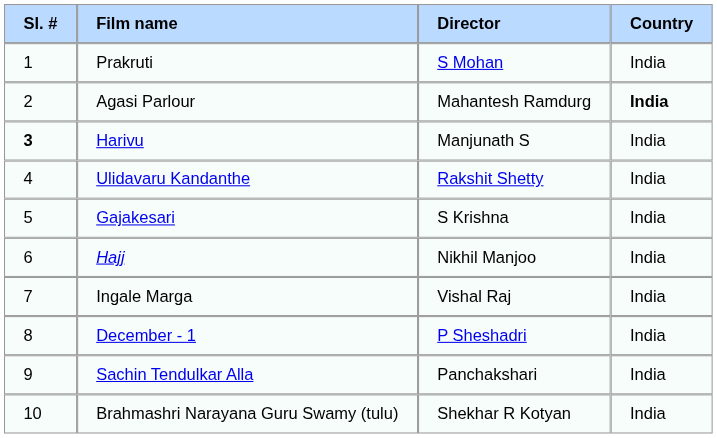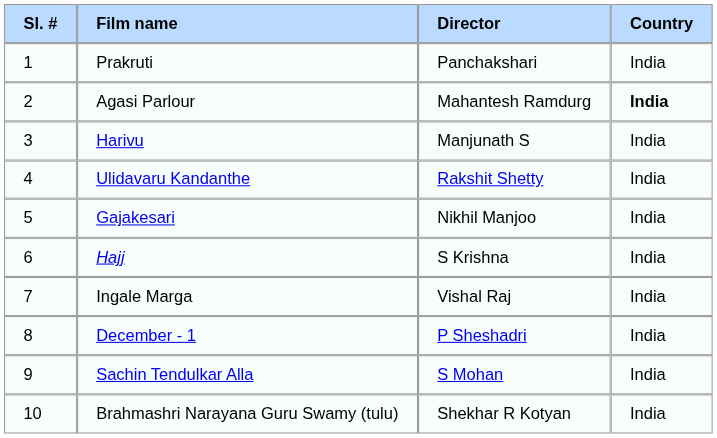Prakruti | column 3: S Mohan -> Panchakshari
Harivu | column 1: bold -> normal
Gajakesari | column 3: S Krishna -> Nikhil Manjoo
Hajj | column 3: Nikhil Manjoo -> S Krishna
Sachin Tendulkar Alla | column 3: Panchakshari -> S Mohan
